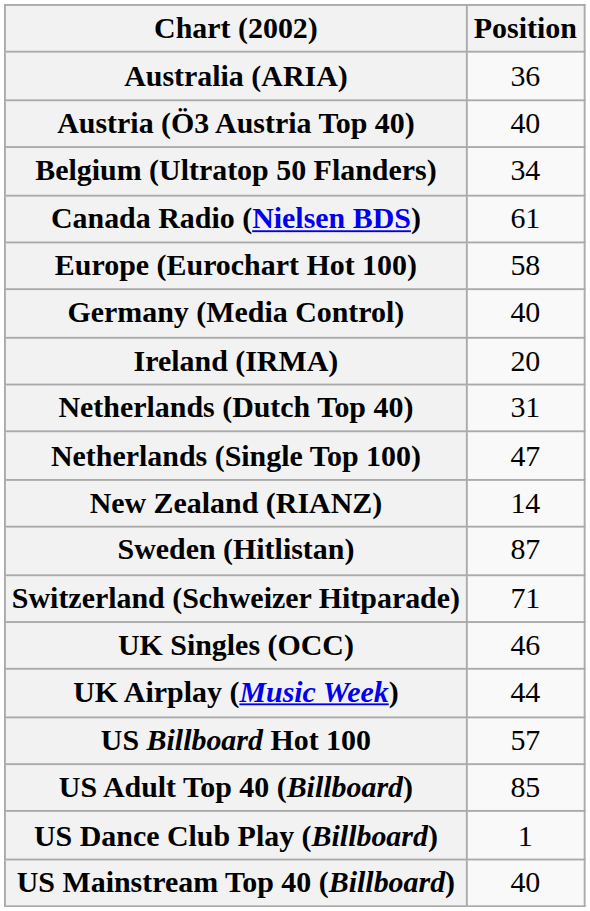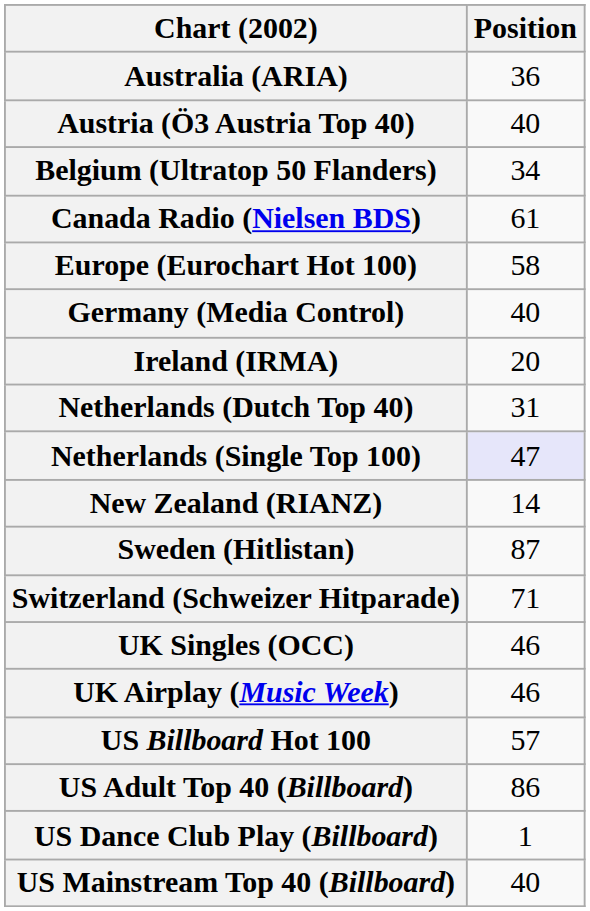Netherlands (Single Top 100) | Position: no background -> lavender background
UK Airplay (Music Week) | Position: 44 -> 46
US Adult Top 40 (Billboard) | Position: 85 -> 86
